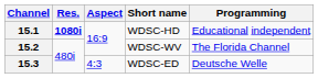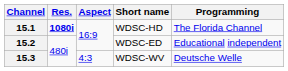15.1 | Programming: Educational independent -> The Florida Channel
15.2 | Short name: WDSC-WV -> WDSC-ED
15.2 | Programming: The Florida Channel -> Educational independent
15.3 | Short name: WDSC-ED -> WDSC-WV
